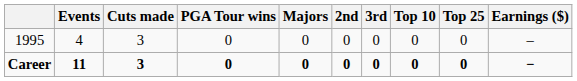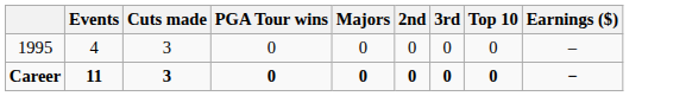- column: Top 25 | 0 | 0
